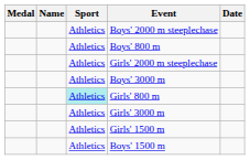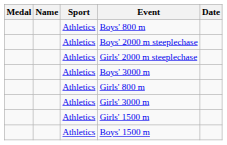rows swapped: Boys' 2000 m steeplechase <-> Boys' 800 m
Girls' 800 m | Sport: paleturquoise background -> no background
